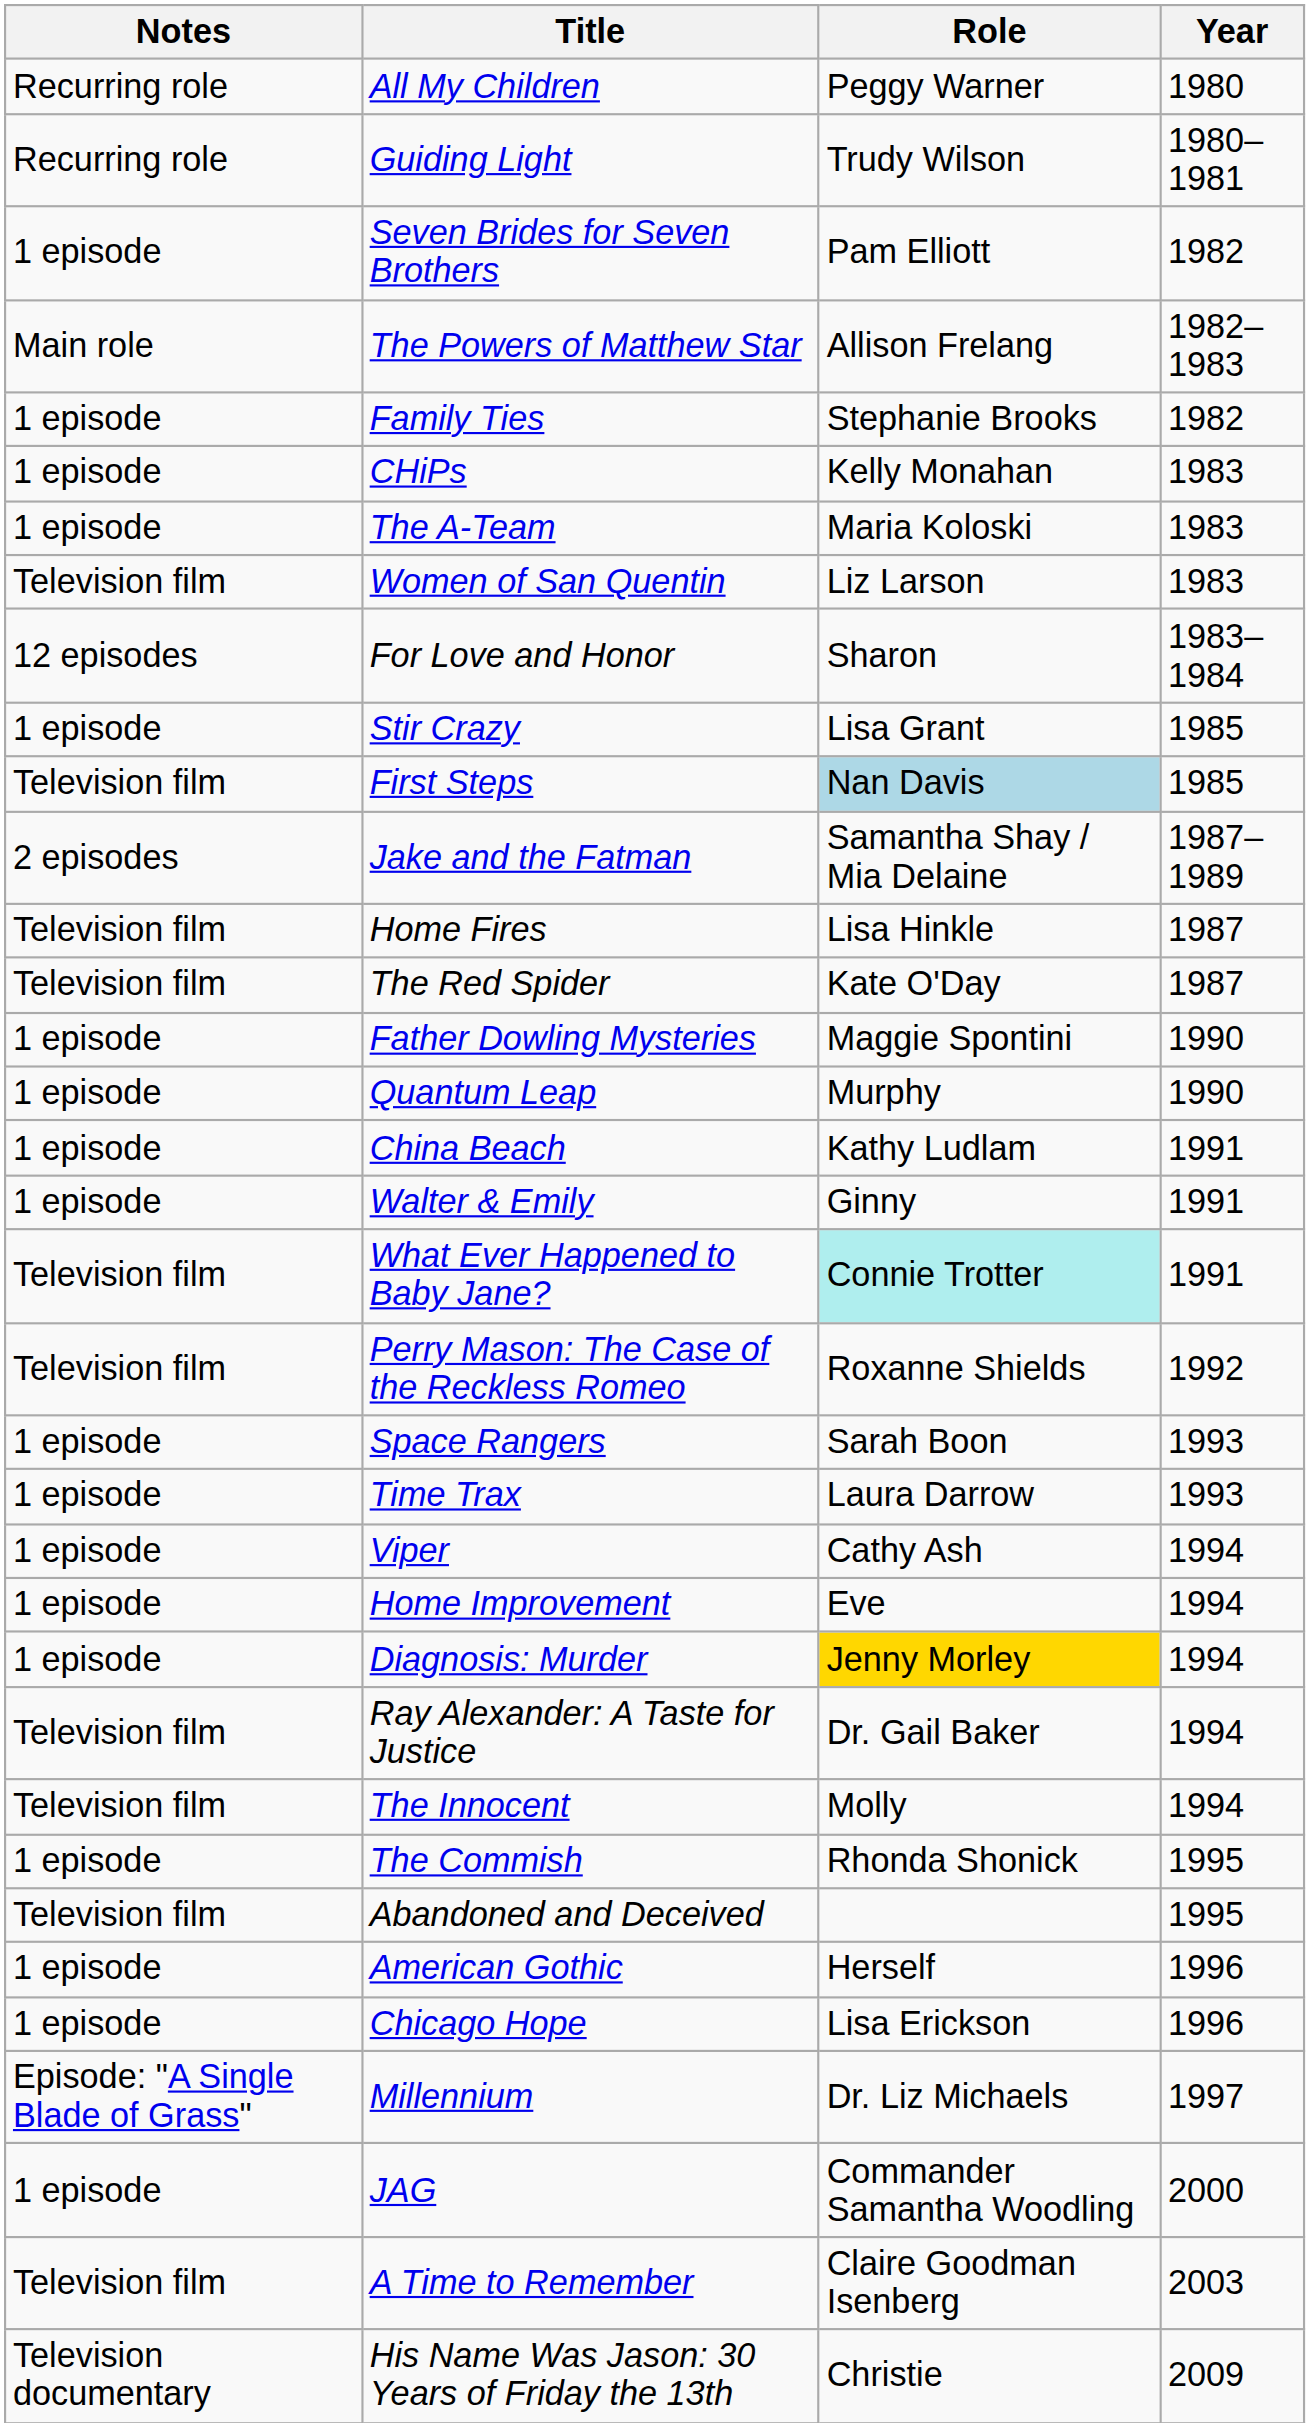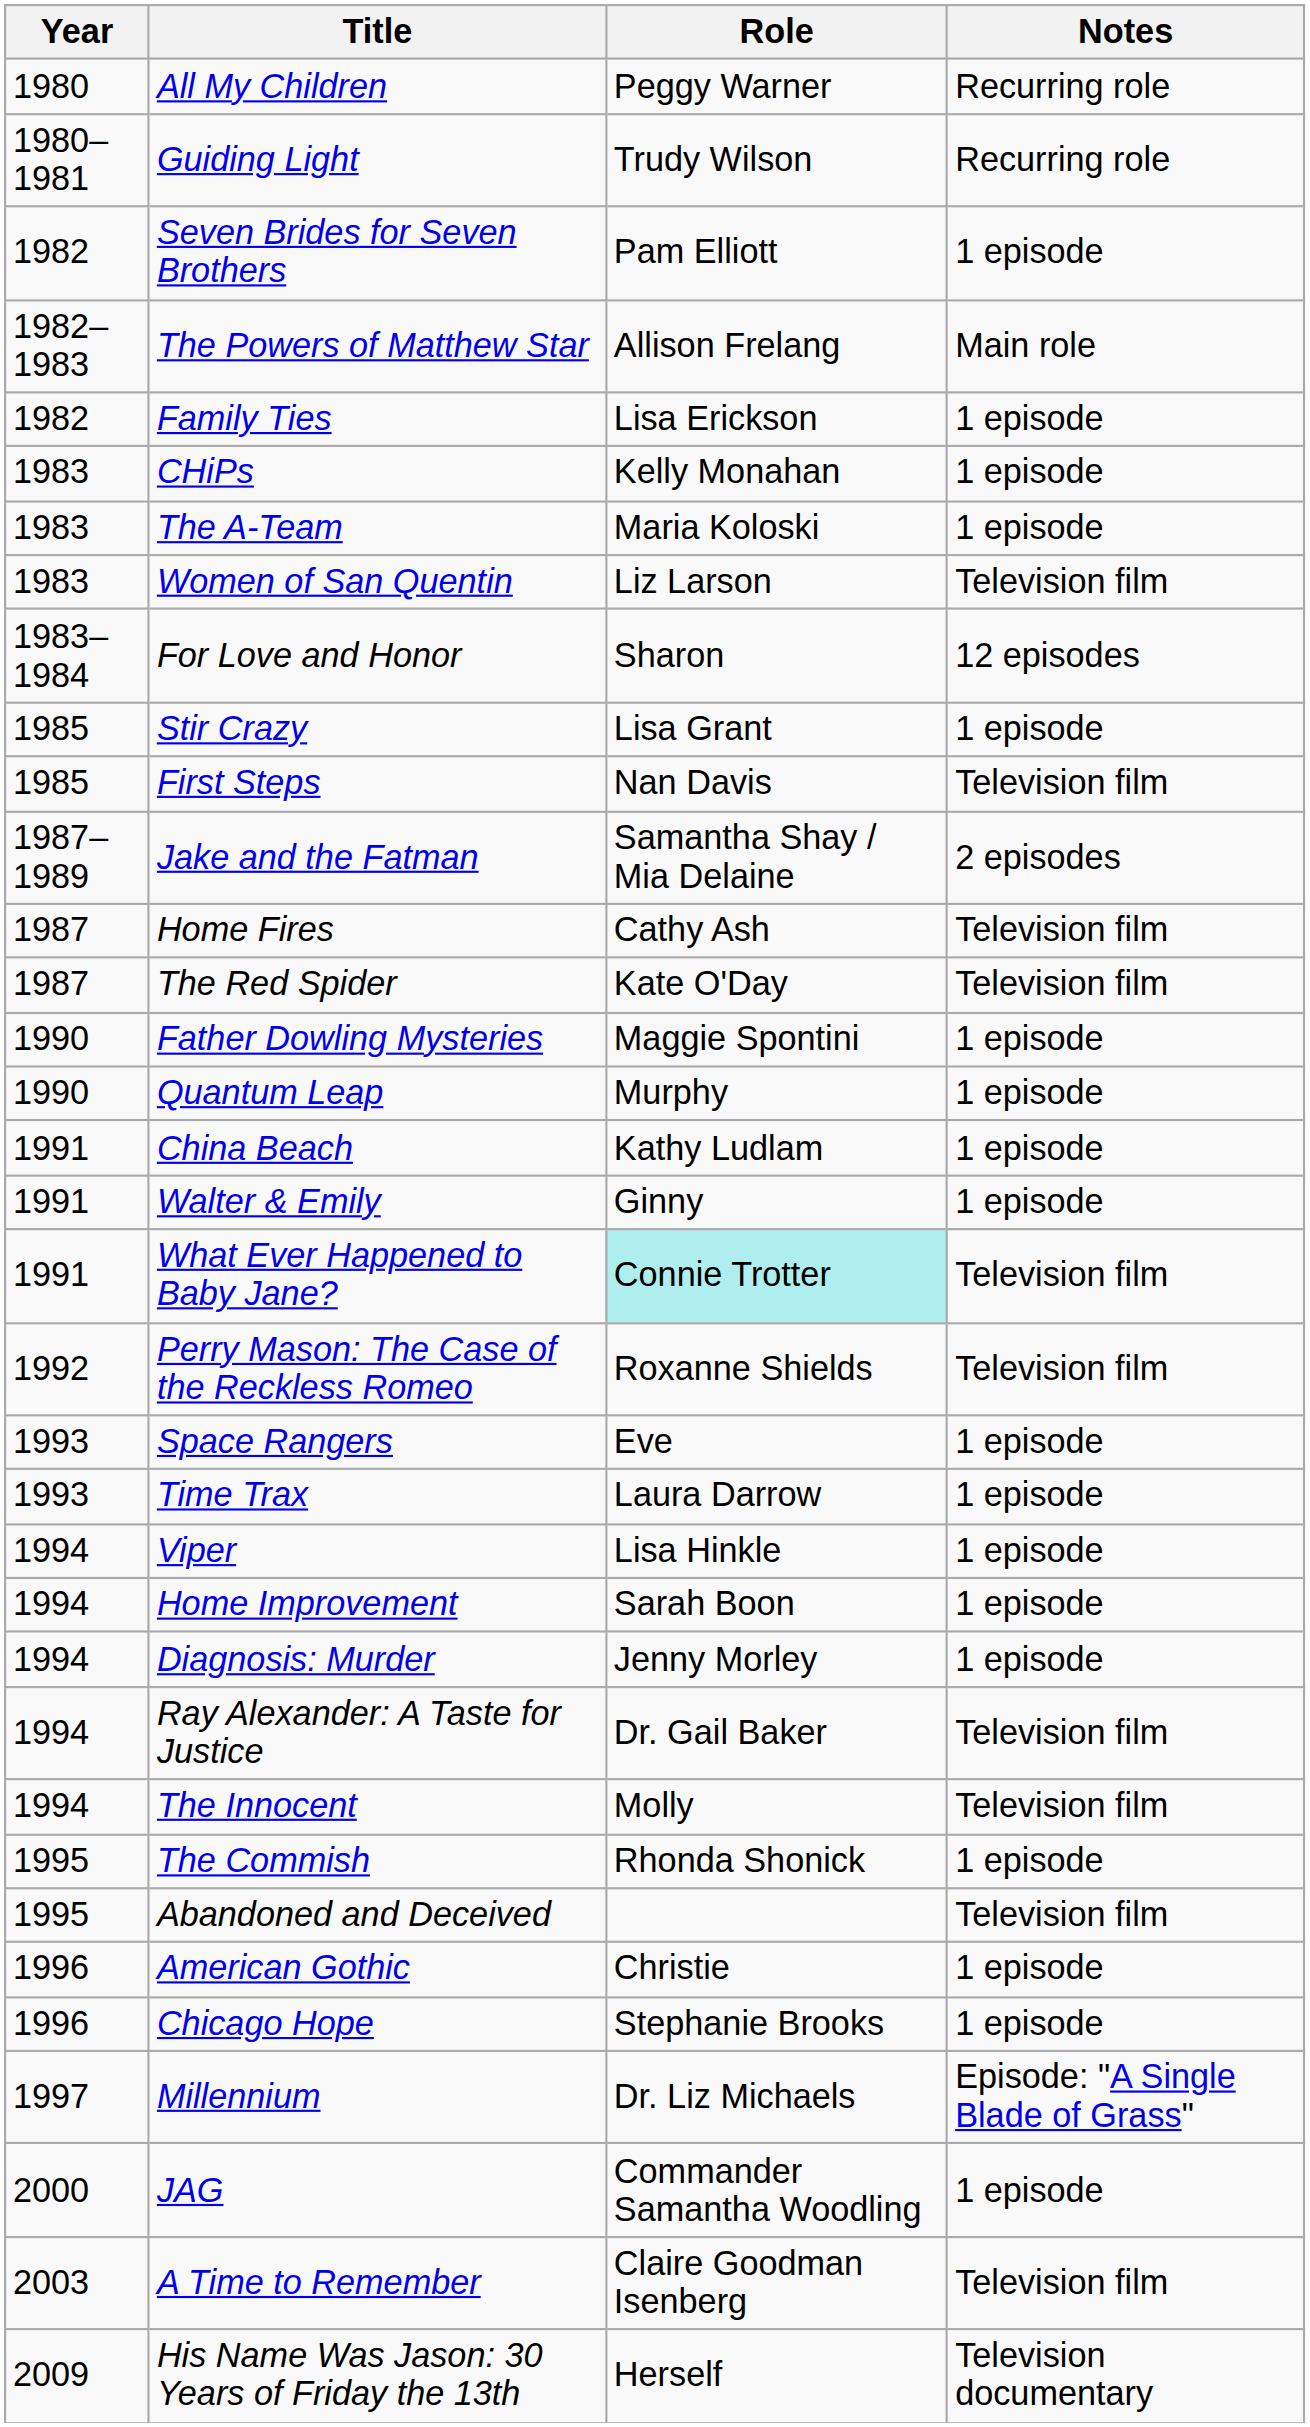columns swapped: Year <-> Notes
Family Ties | Role: Stephanie Brooks -> Lisa Erickson
First Steps | Role: lightblue background -> no background
Home Fires | Role: Lisa Hinkle -> Cathy Ash
Space Rangers | Role: Sarah Boon -> Eve
Viper | Role: Cathy Ash -> Lisa Hinkle
Home Improvement | Role: Eve -> Sarah Boon
Diagnosis: Murder | Role: gold background -> no background
American Gothic | Role: Herself -> Christie
Chicago Hope | Role: Lisa Erickson -> Stephanie Brooks
His Name Was Jason: 30 Years of Friday the 13th | Role: Christie -> Herself
